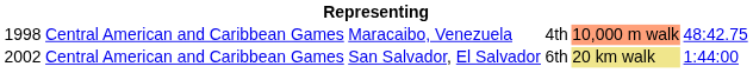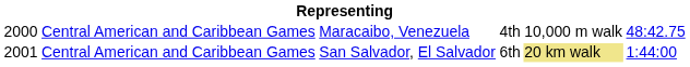Maracaibo, Venezuela | column 1: 1998 -> 2000
Maracaibo, Venezuela | column 5: lightsalmon background -> no background
San Salvador, El Salvador | column 1: 2002 -> 2001
